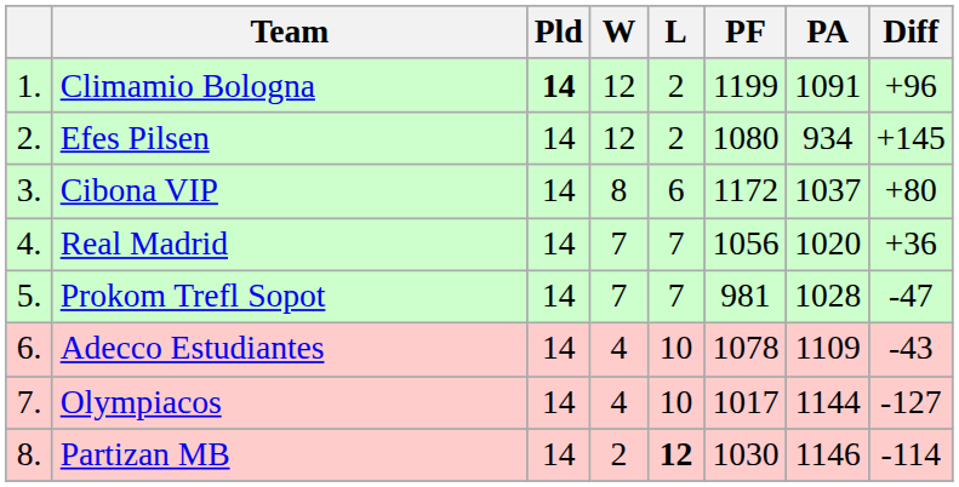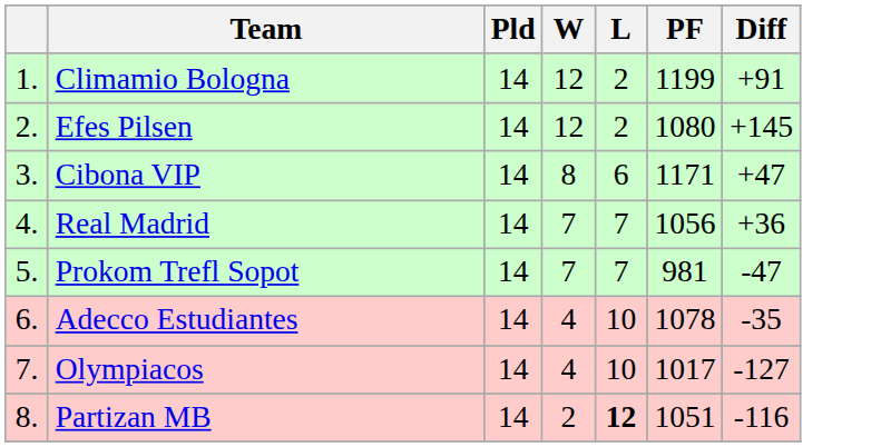- column: PA | 1091 | 934 | 1037 | 1020 | 1028 | 1109 | 1144 | 1146
Climamio Bologna | Pld: bold -> normal
Climamio Bologna | Diff: +96 -> +91
Cibona VIP | PF: 1172 -> 1171
Cibona VIP | Diff: +80 -> +47
Adecco Estudiantes | Diff: -43 -> -35
Partizan MB | PF: 1030 -> 1051
Partizan MB | Diff: -114 -> -116
